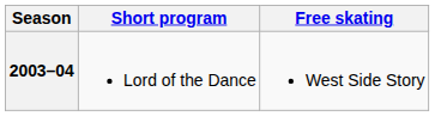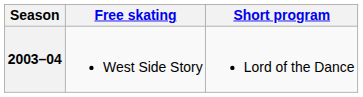columns swapped: Short program <-> Free skating
